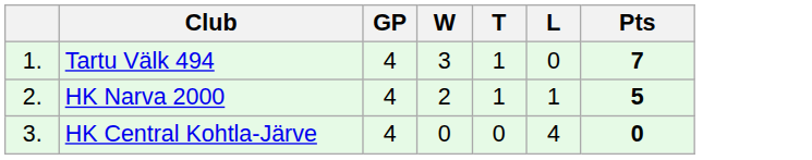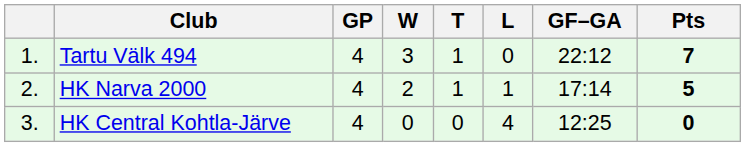+ column: GF–GA | 22:12 | 17:14 | 12:25
